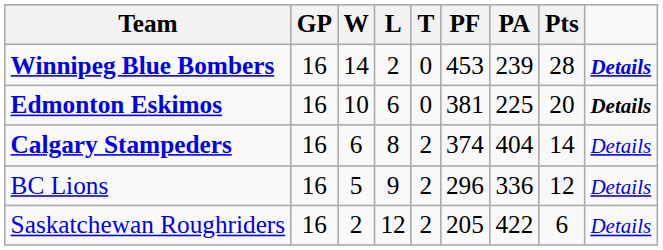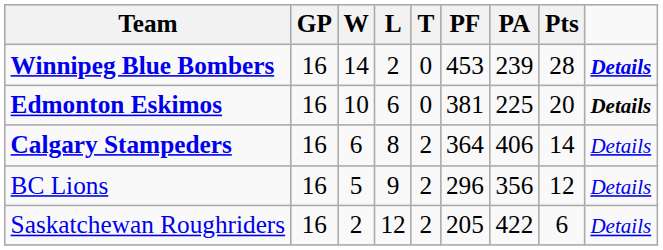Calgary Stampeders | PF: 374 -> 364
Calgary Stampeders | PA: 404 -> 406
BC Lions | PA: 336 -> 356
